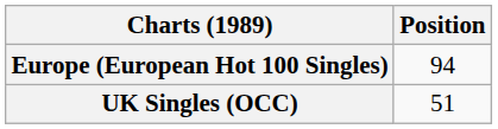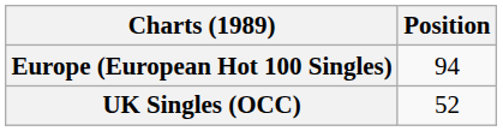UK Singles (OCC) | Position: 51 -> 52
